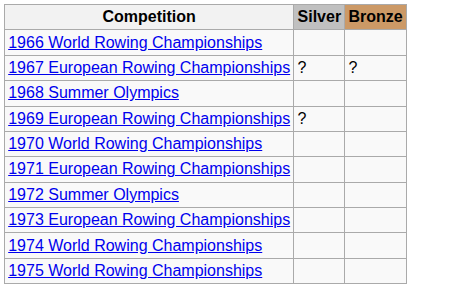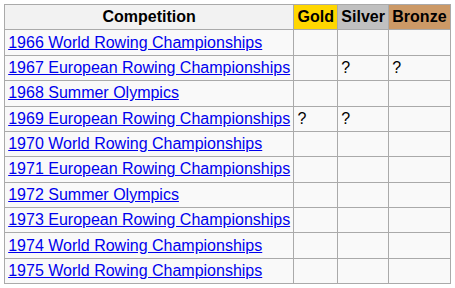+ column: Gold | ?
